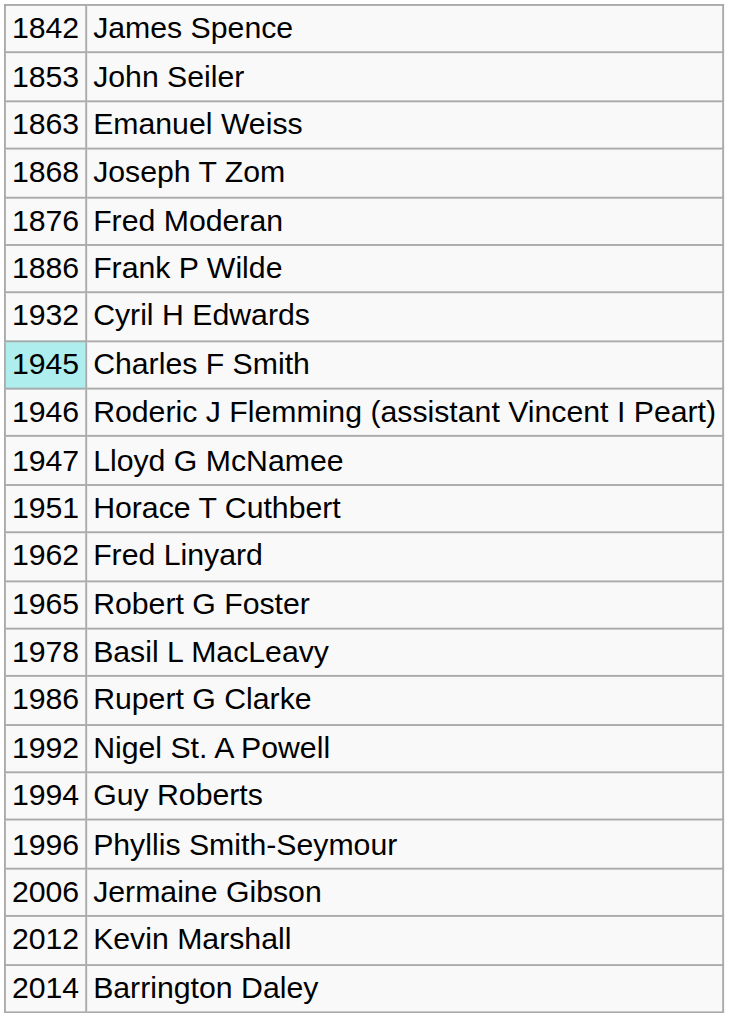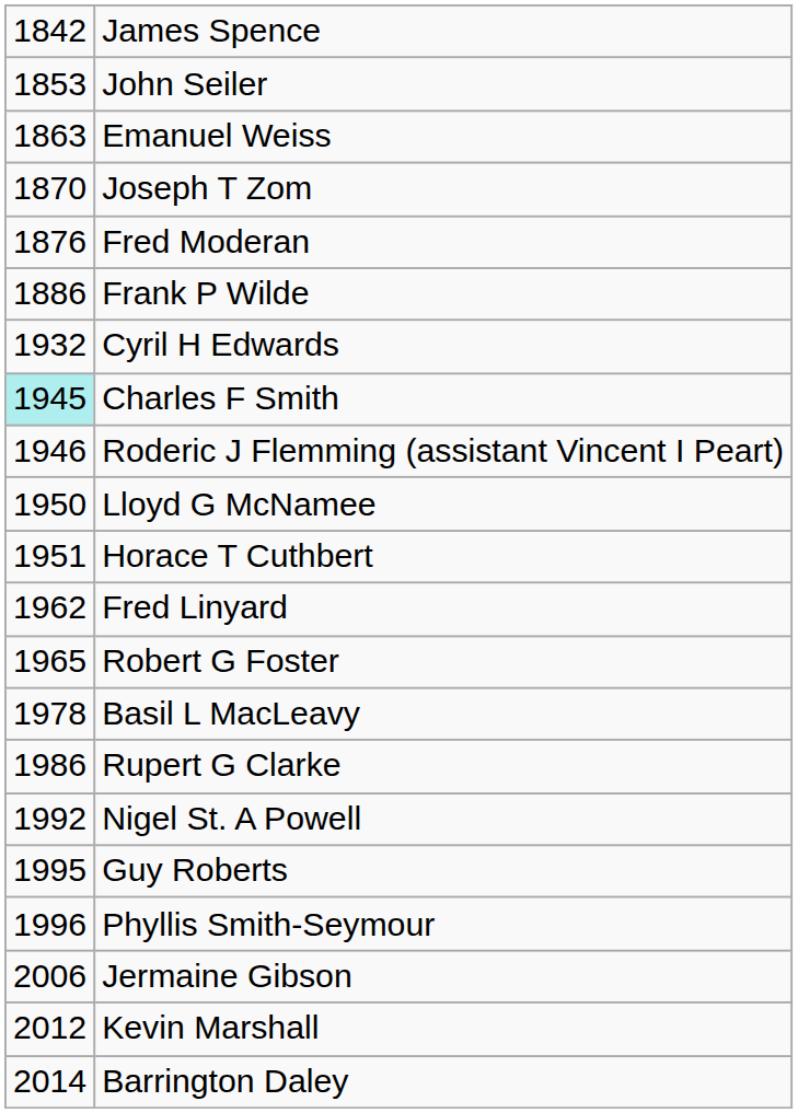Joseph T Zom | column 1: 1868 -> 1870
Lloyd G McNamee | column 1: 1947 -> 1950
Guy Roberts | column 1: 1994 -> 1995
